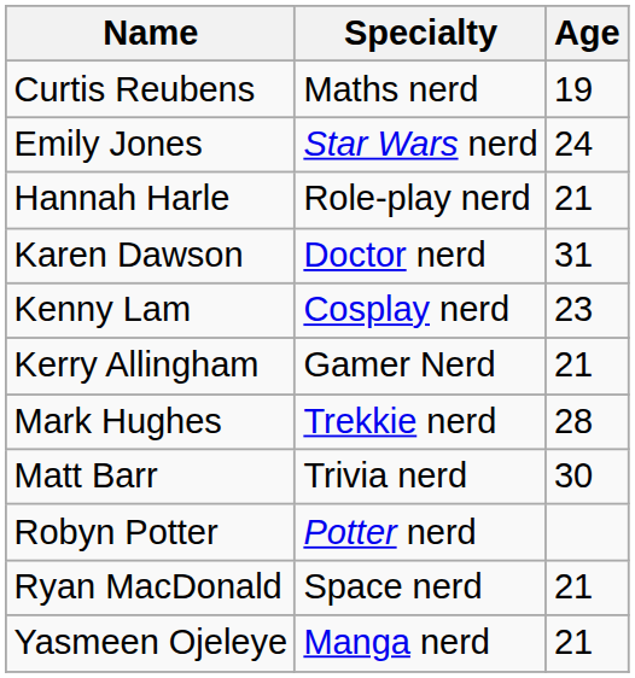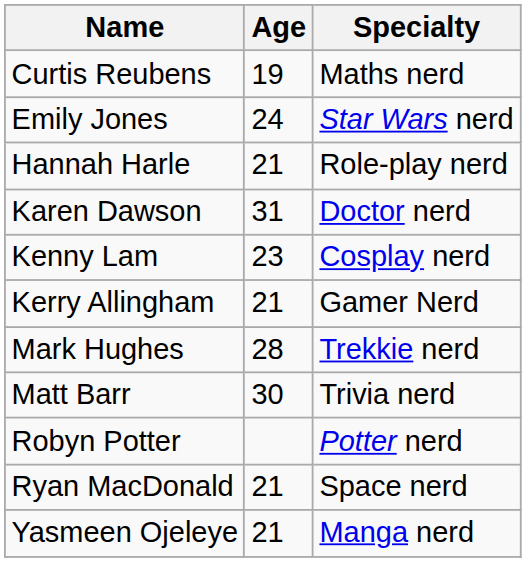columns swapped: Age <-> Specialty
